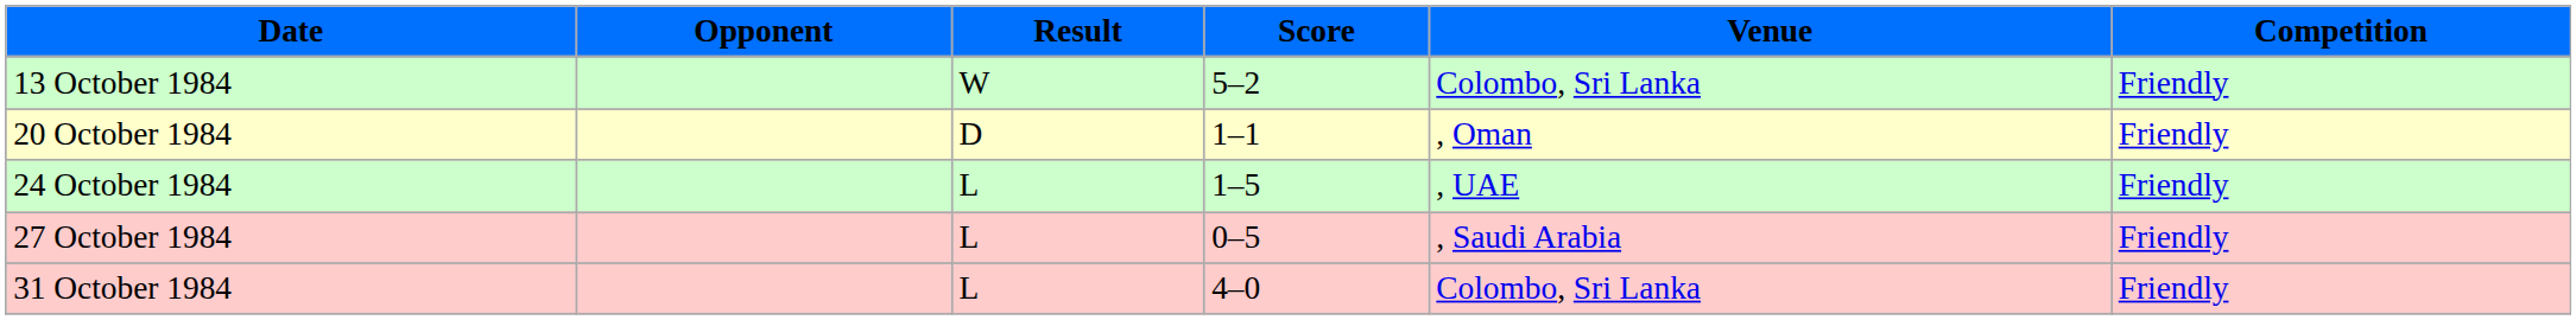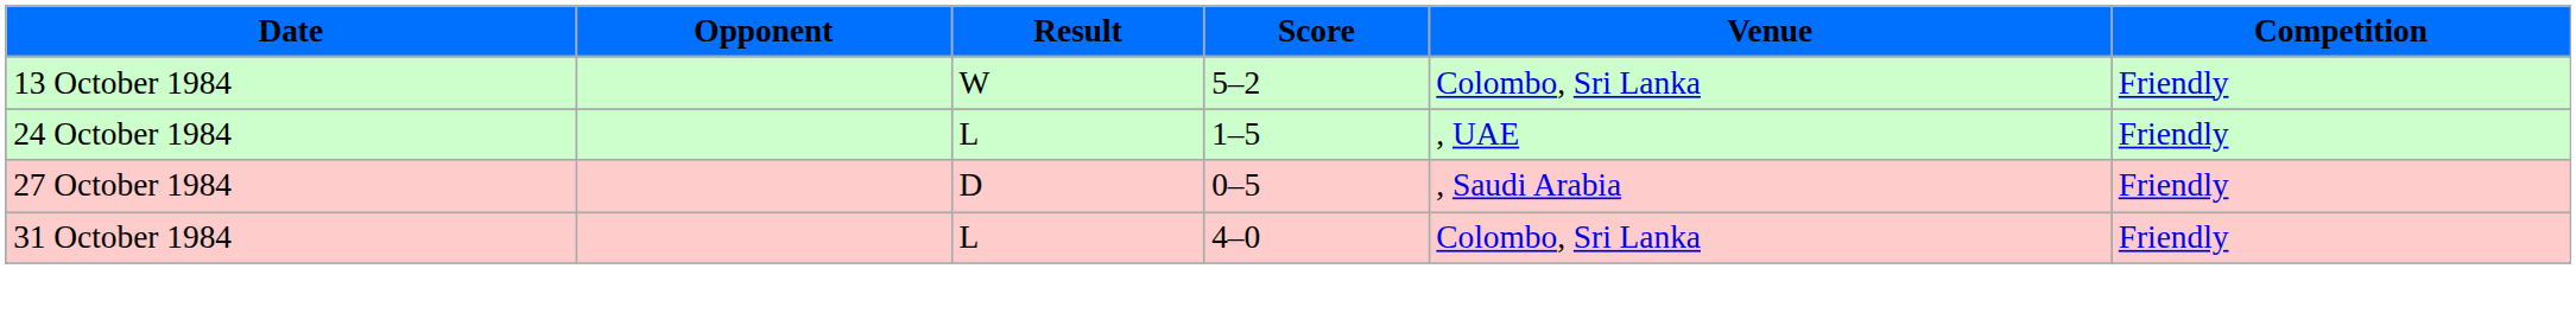- row: 20 October 1984 | D | 1–1 | , Oman | Friendly
27 October 1984 | Result: L -> D
